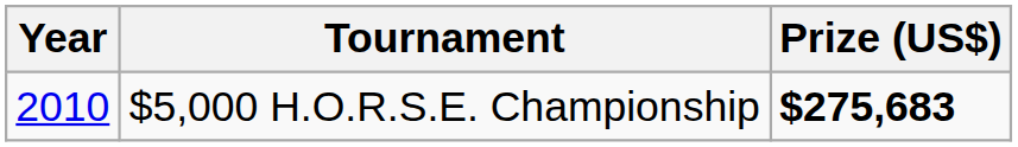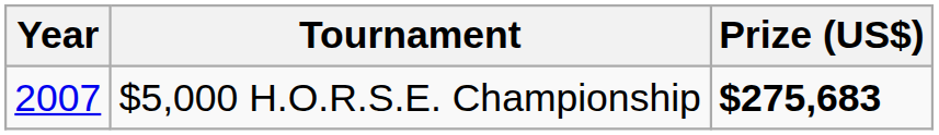$5,000 H.O.R.S.E. Championship | Year: 2010 -> 2007
